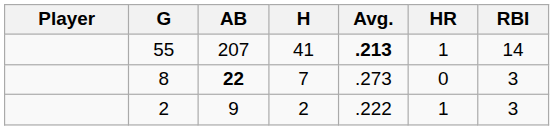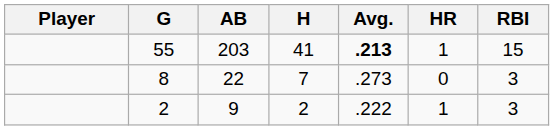55 | AB: 207 -> 203
55 | RBI: 14 -> 15
8 | AB: bold -> normal
